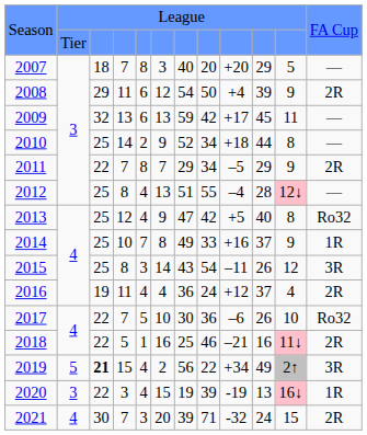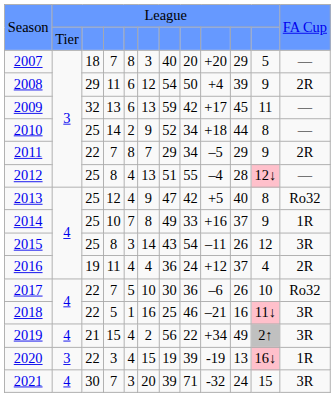2018 | column 12: 2R -> 3R
2019 | column 2: 5 -> 4
2019 | column 3: bold -> normal
2021 | column 12: 2R -> 3R
